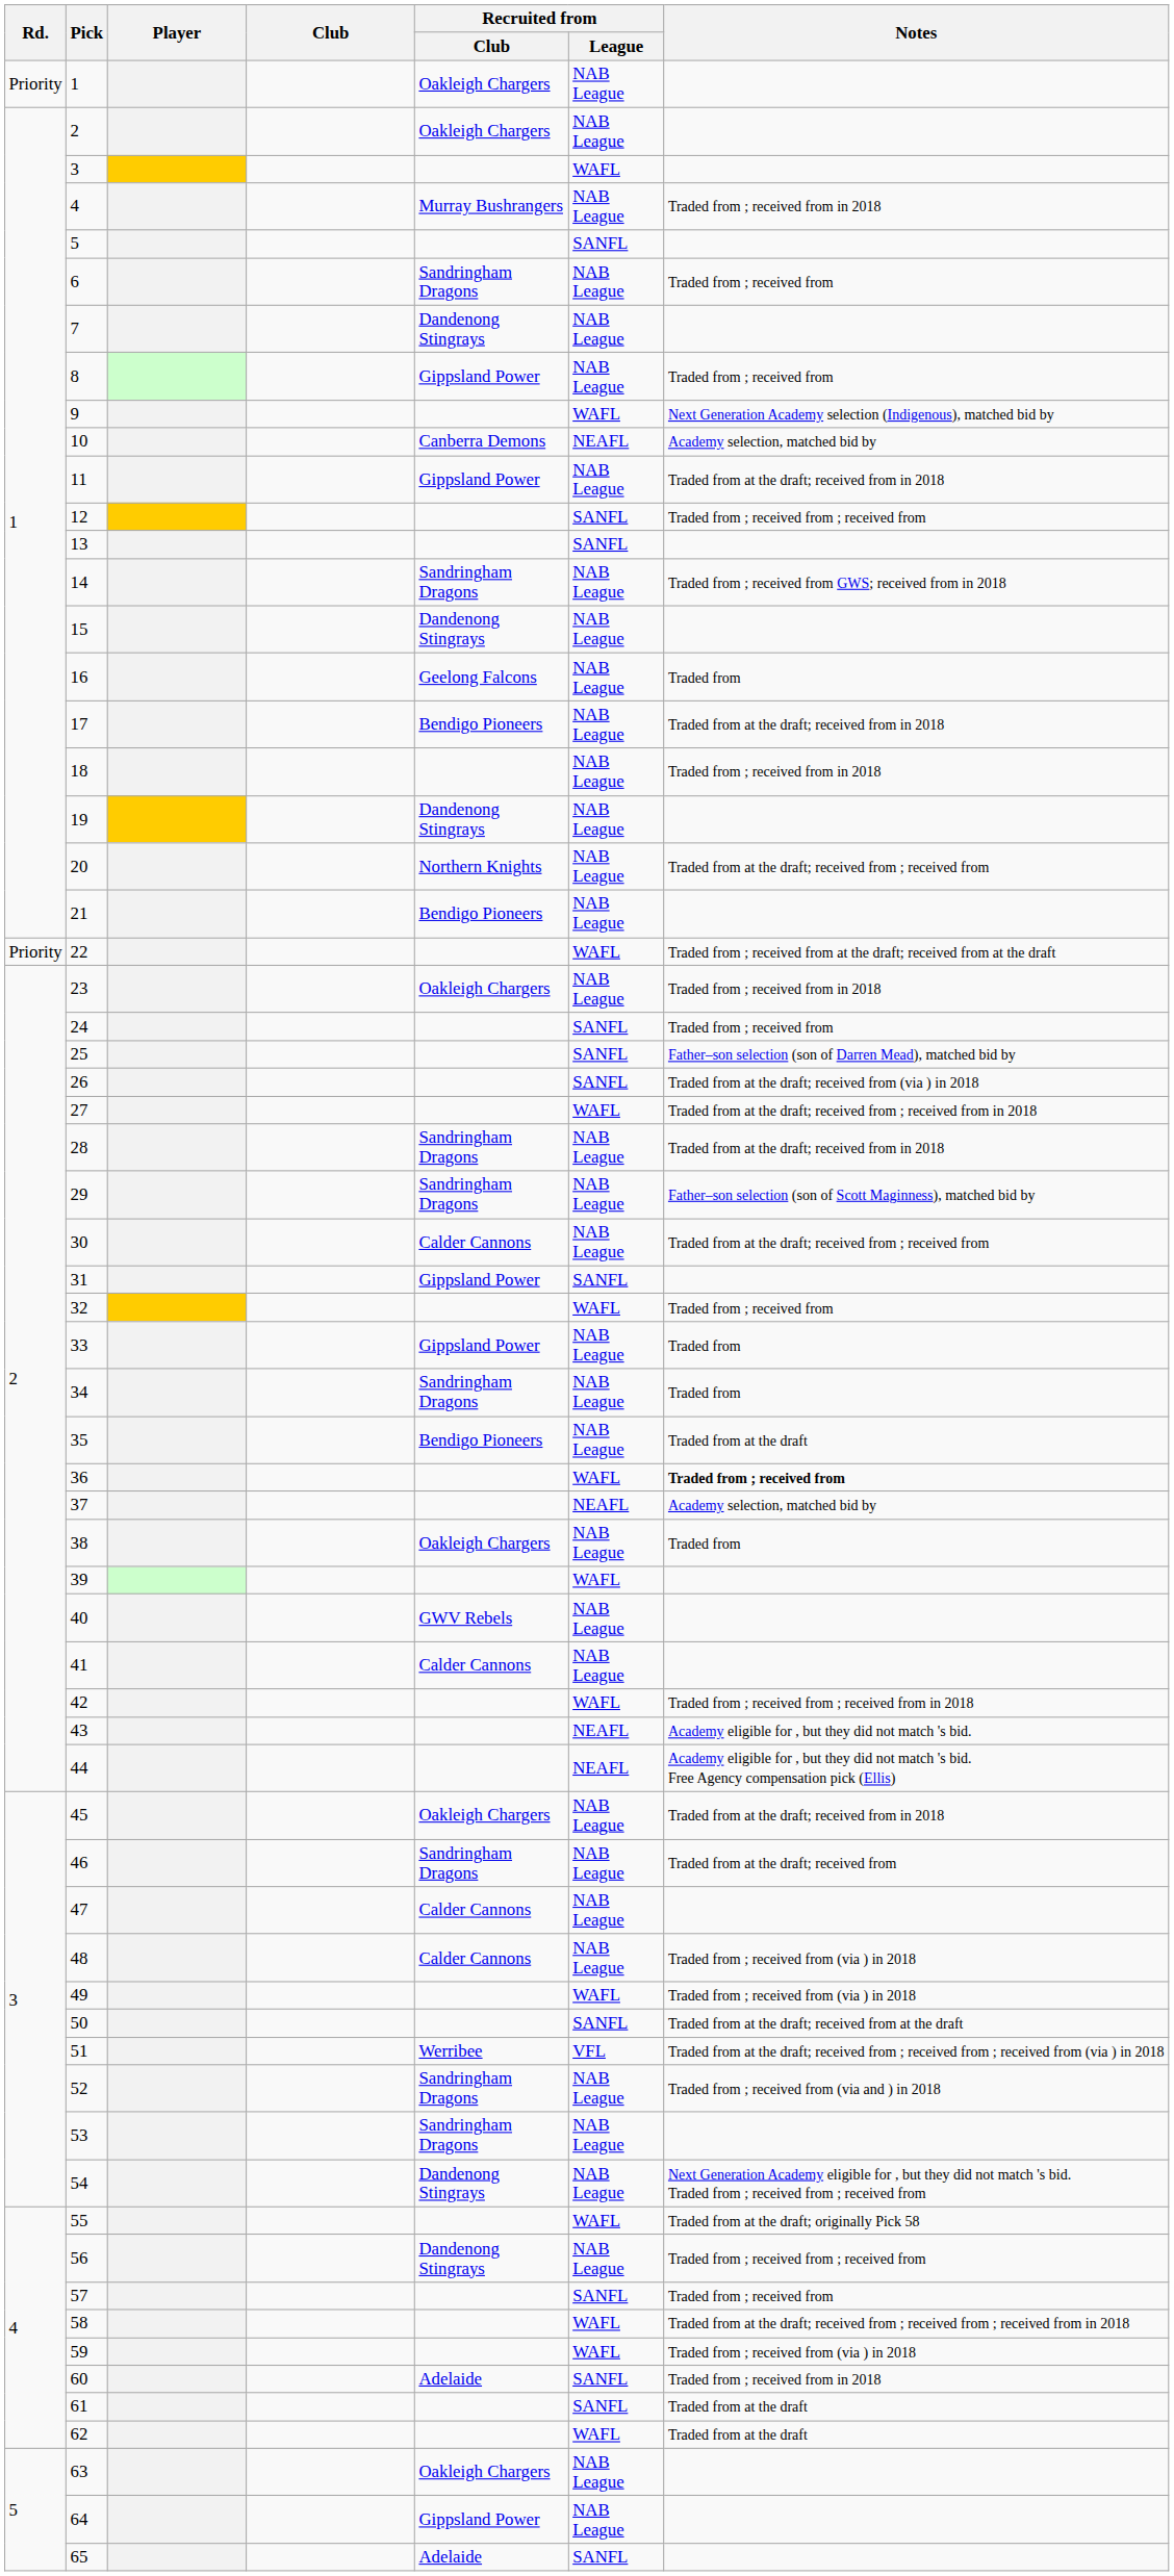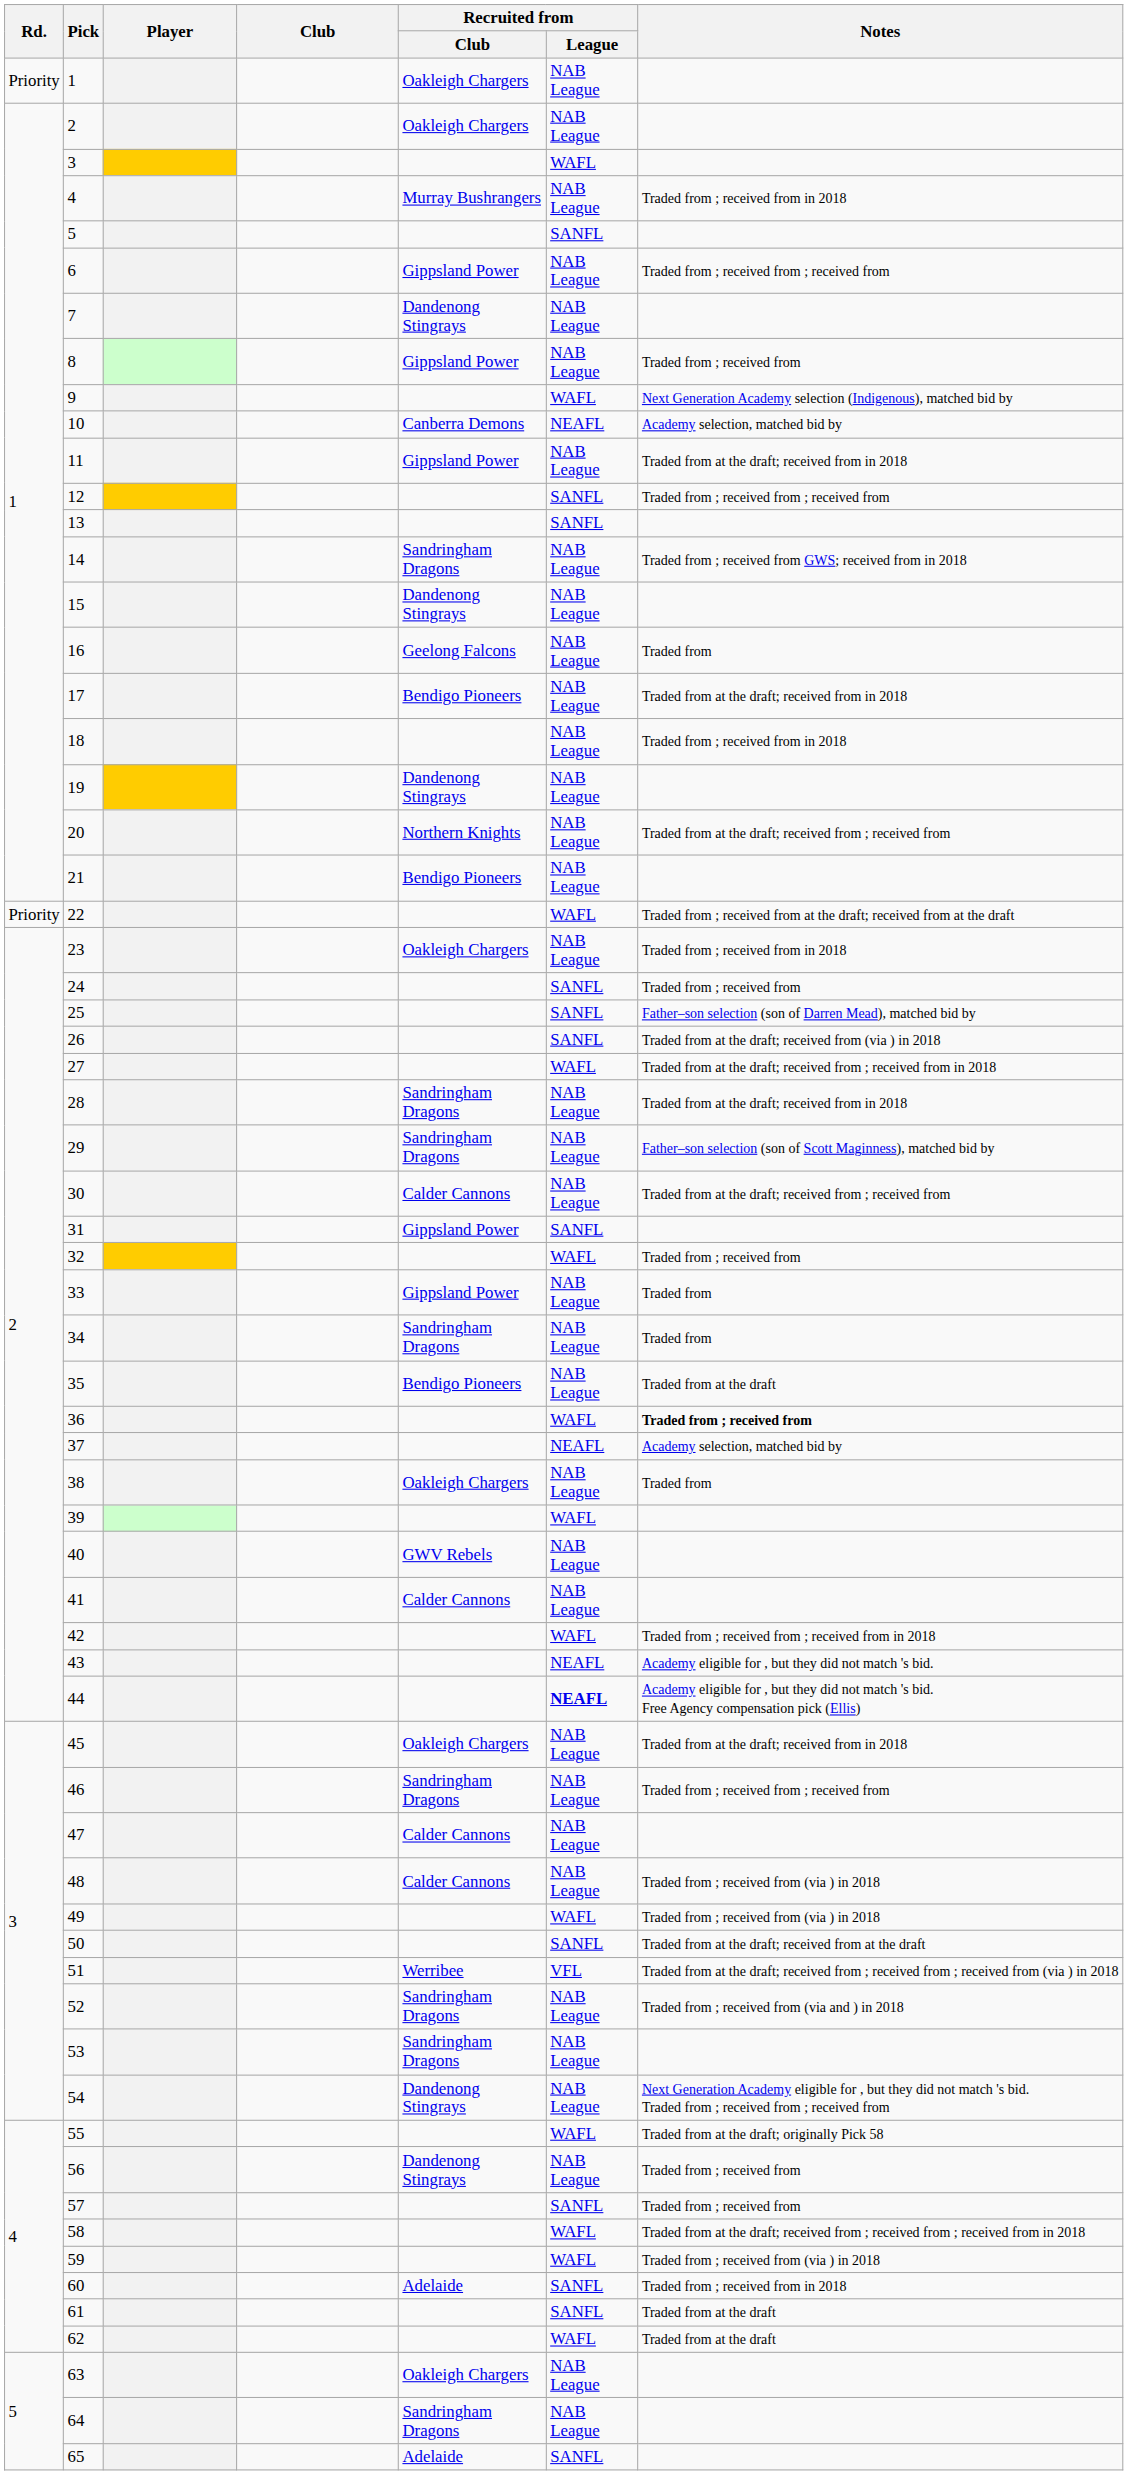6 | Recruited from / Club: Sandringham Dragons -> Gippsland Power
6 | Notes: Traded from ; received from -> Traded from ; received from ; received from
44 | Recruited from / League: normal -> bold
46 | Notes: Traded from at the draft; received from -> Traded from ; received from ; received from
56 | Notes: Traded from ; received from ; received from -> Traded from ; received from
64 | Recruited from / Club: Gippsland Power -> Sandringham Dragons
